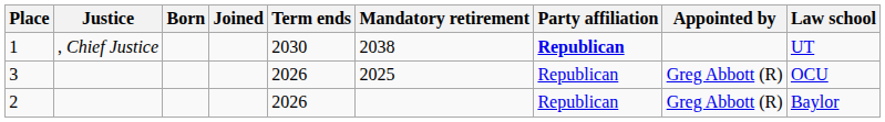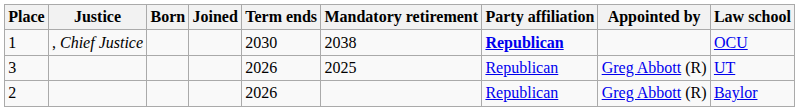1 | Law school: UT -> OCU
3 | Law school: OCU -> UT
